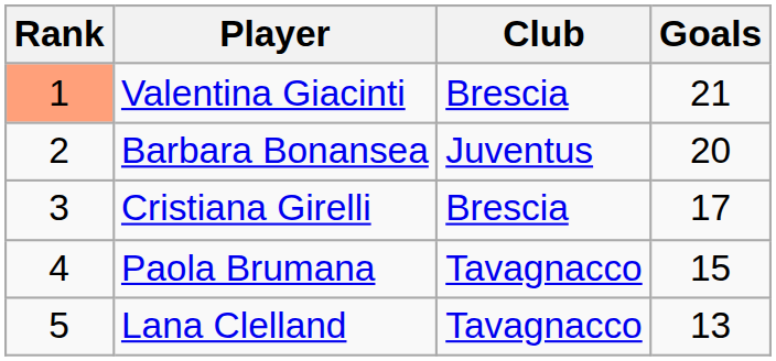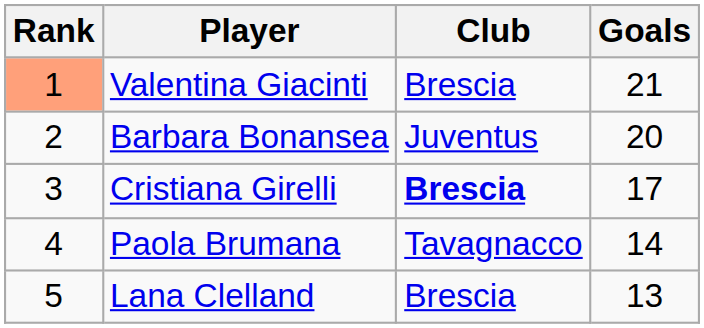Cristiana Girelli | Club: normal -> bold
Paola Brumana | Goals: 15 -> 14
Lana Clelland | Club: Tavagnacco -> Brescia
